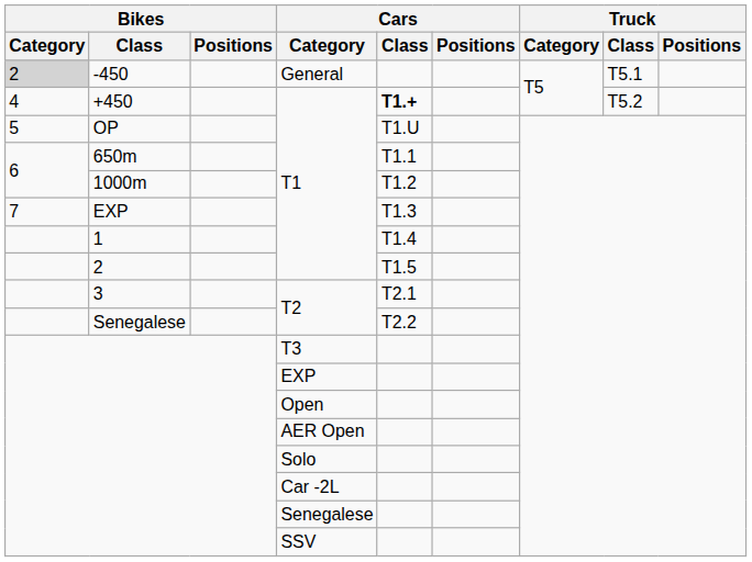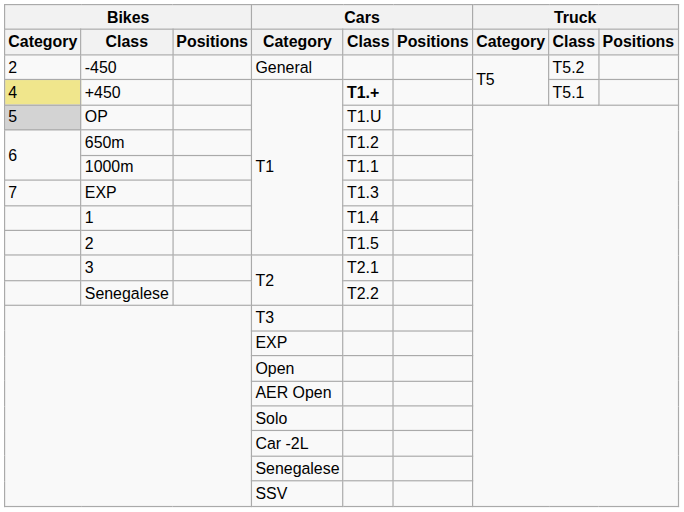-450 | Bikes / Category: lightgrey background -> no background
-450 | Truck / Class: T5.1 -> T5.2
+450 | Bikes / Category: no background -> khaki background
+450 | Truck / Class: T5.2 -> T5.1
OP | Bikes / Category: no background -> lightgrey background
650m | Cars / Class: T1.1 -> T1.2
1000m | Cars / Class: T1.2 -> T1.1
